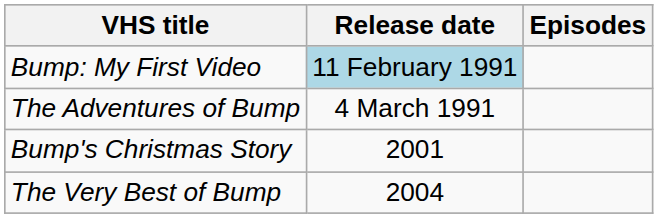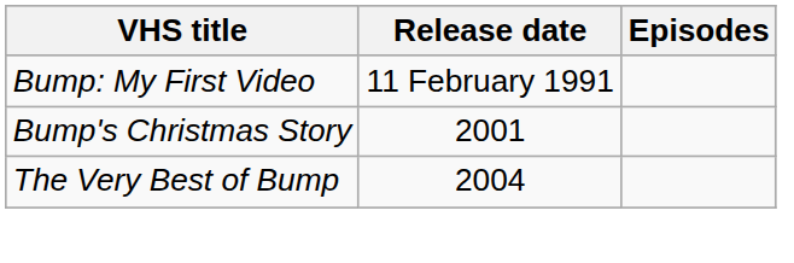Bump: My First Video | Release date: lightblue background -> no background
- row: The Adventures of Bump | 4 March 1991
